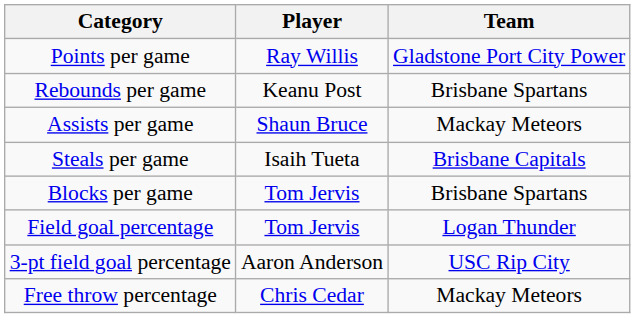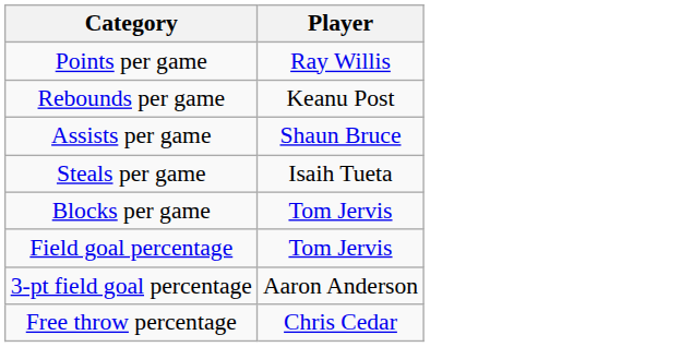- column: Team | Gladstone Port City Power | Brisbane Spartans | Mackay Meteors | Brisbane Capitals | Brisbane Spartans | Logan Thunder | USC Rip City | Mackay Meteors
